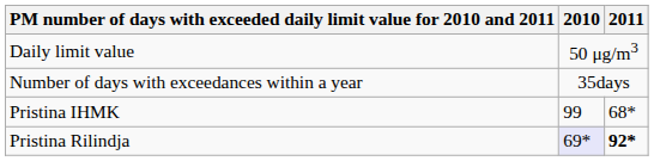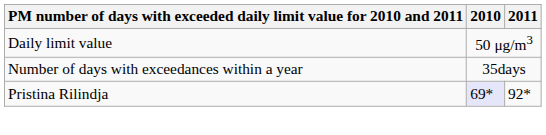- row: Pristina IHMK | 99 | 68*
Pristina Rilindja | 2011: bold -> normal
